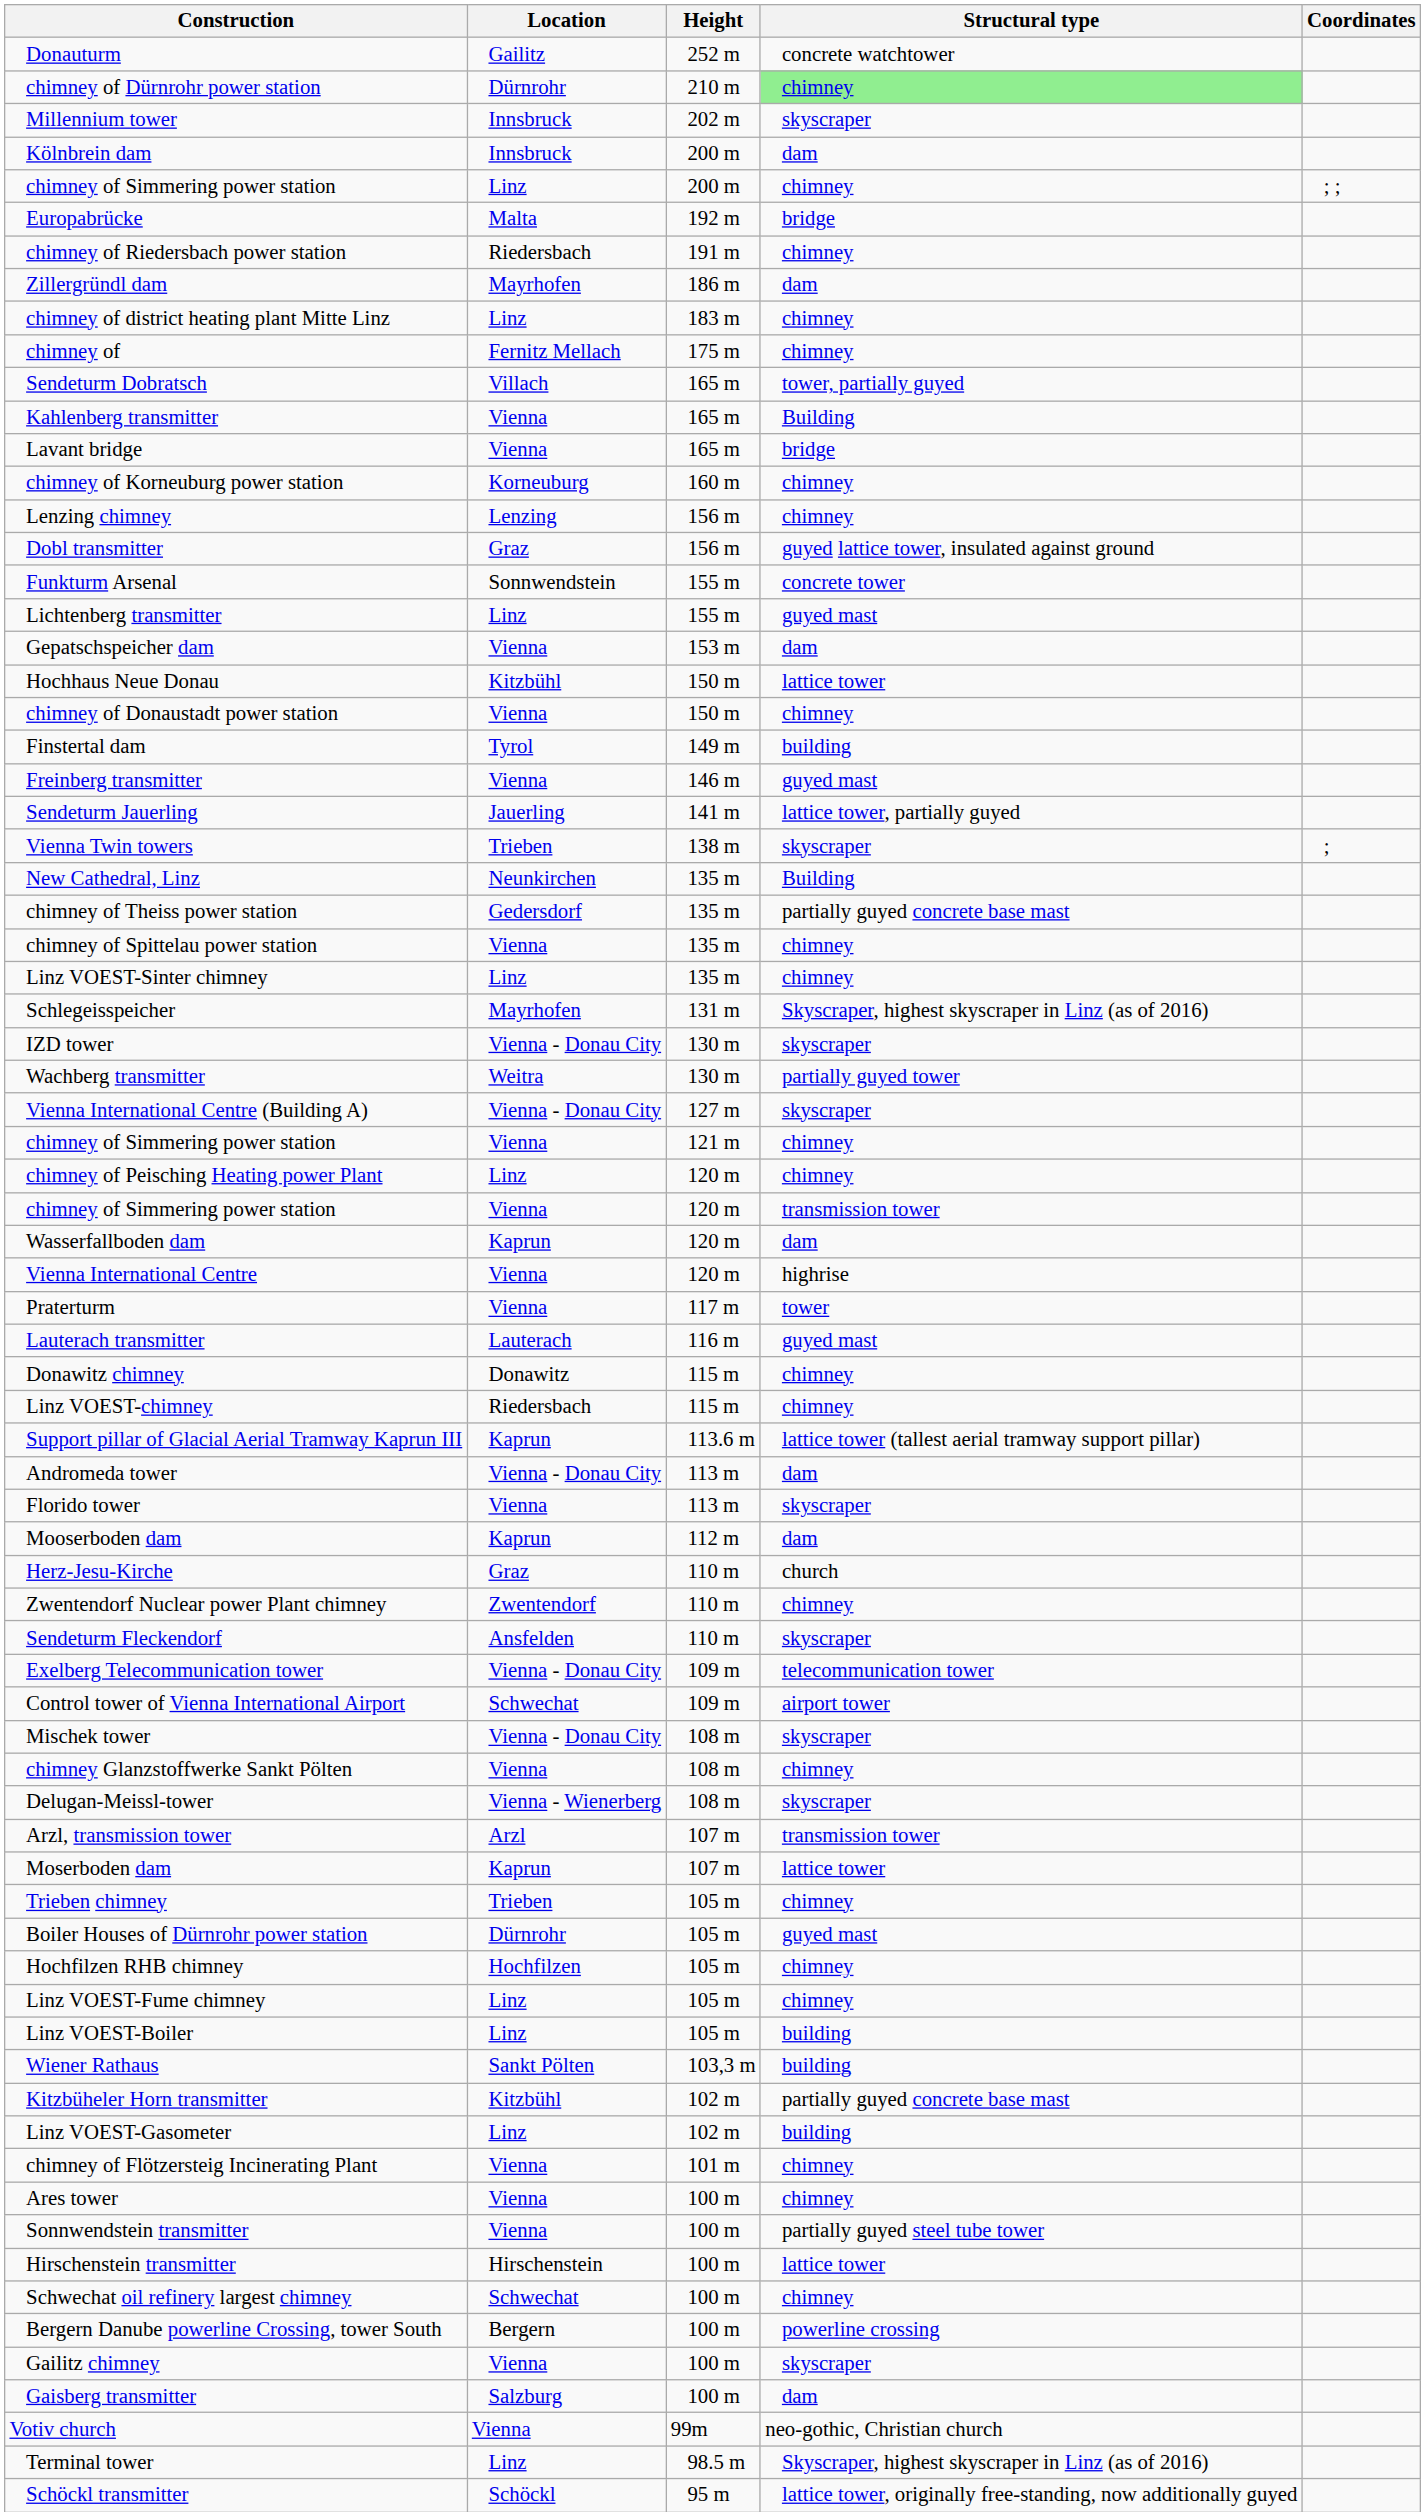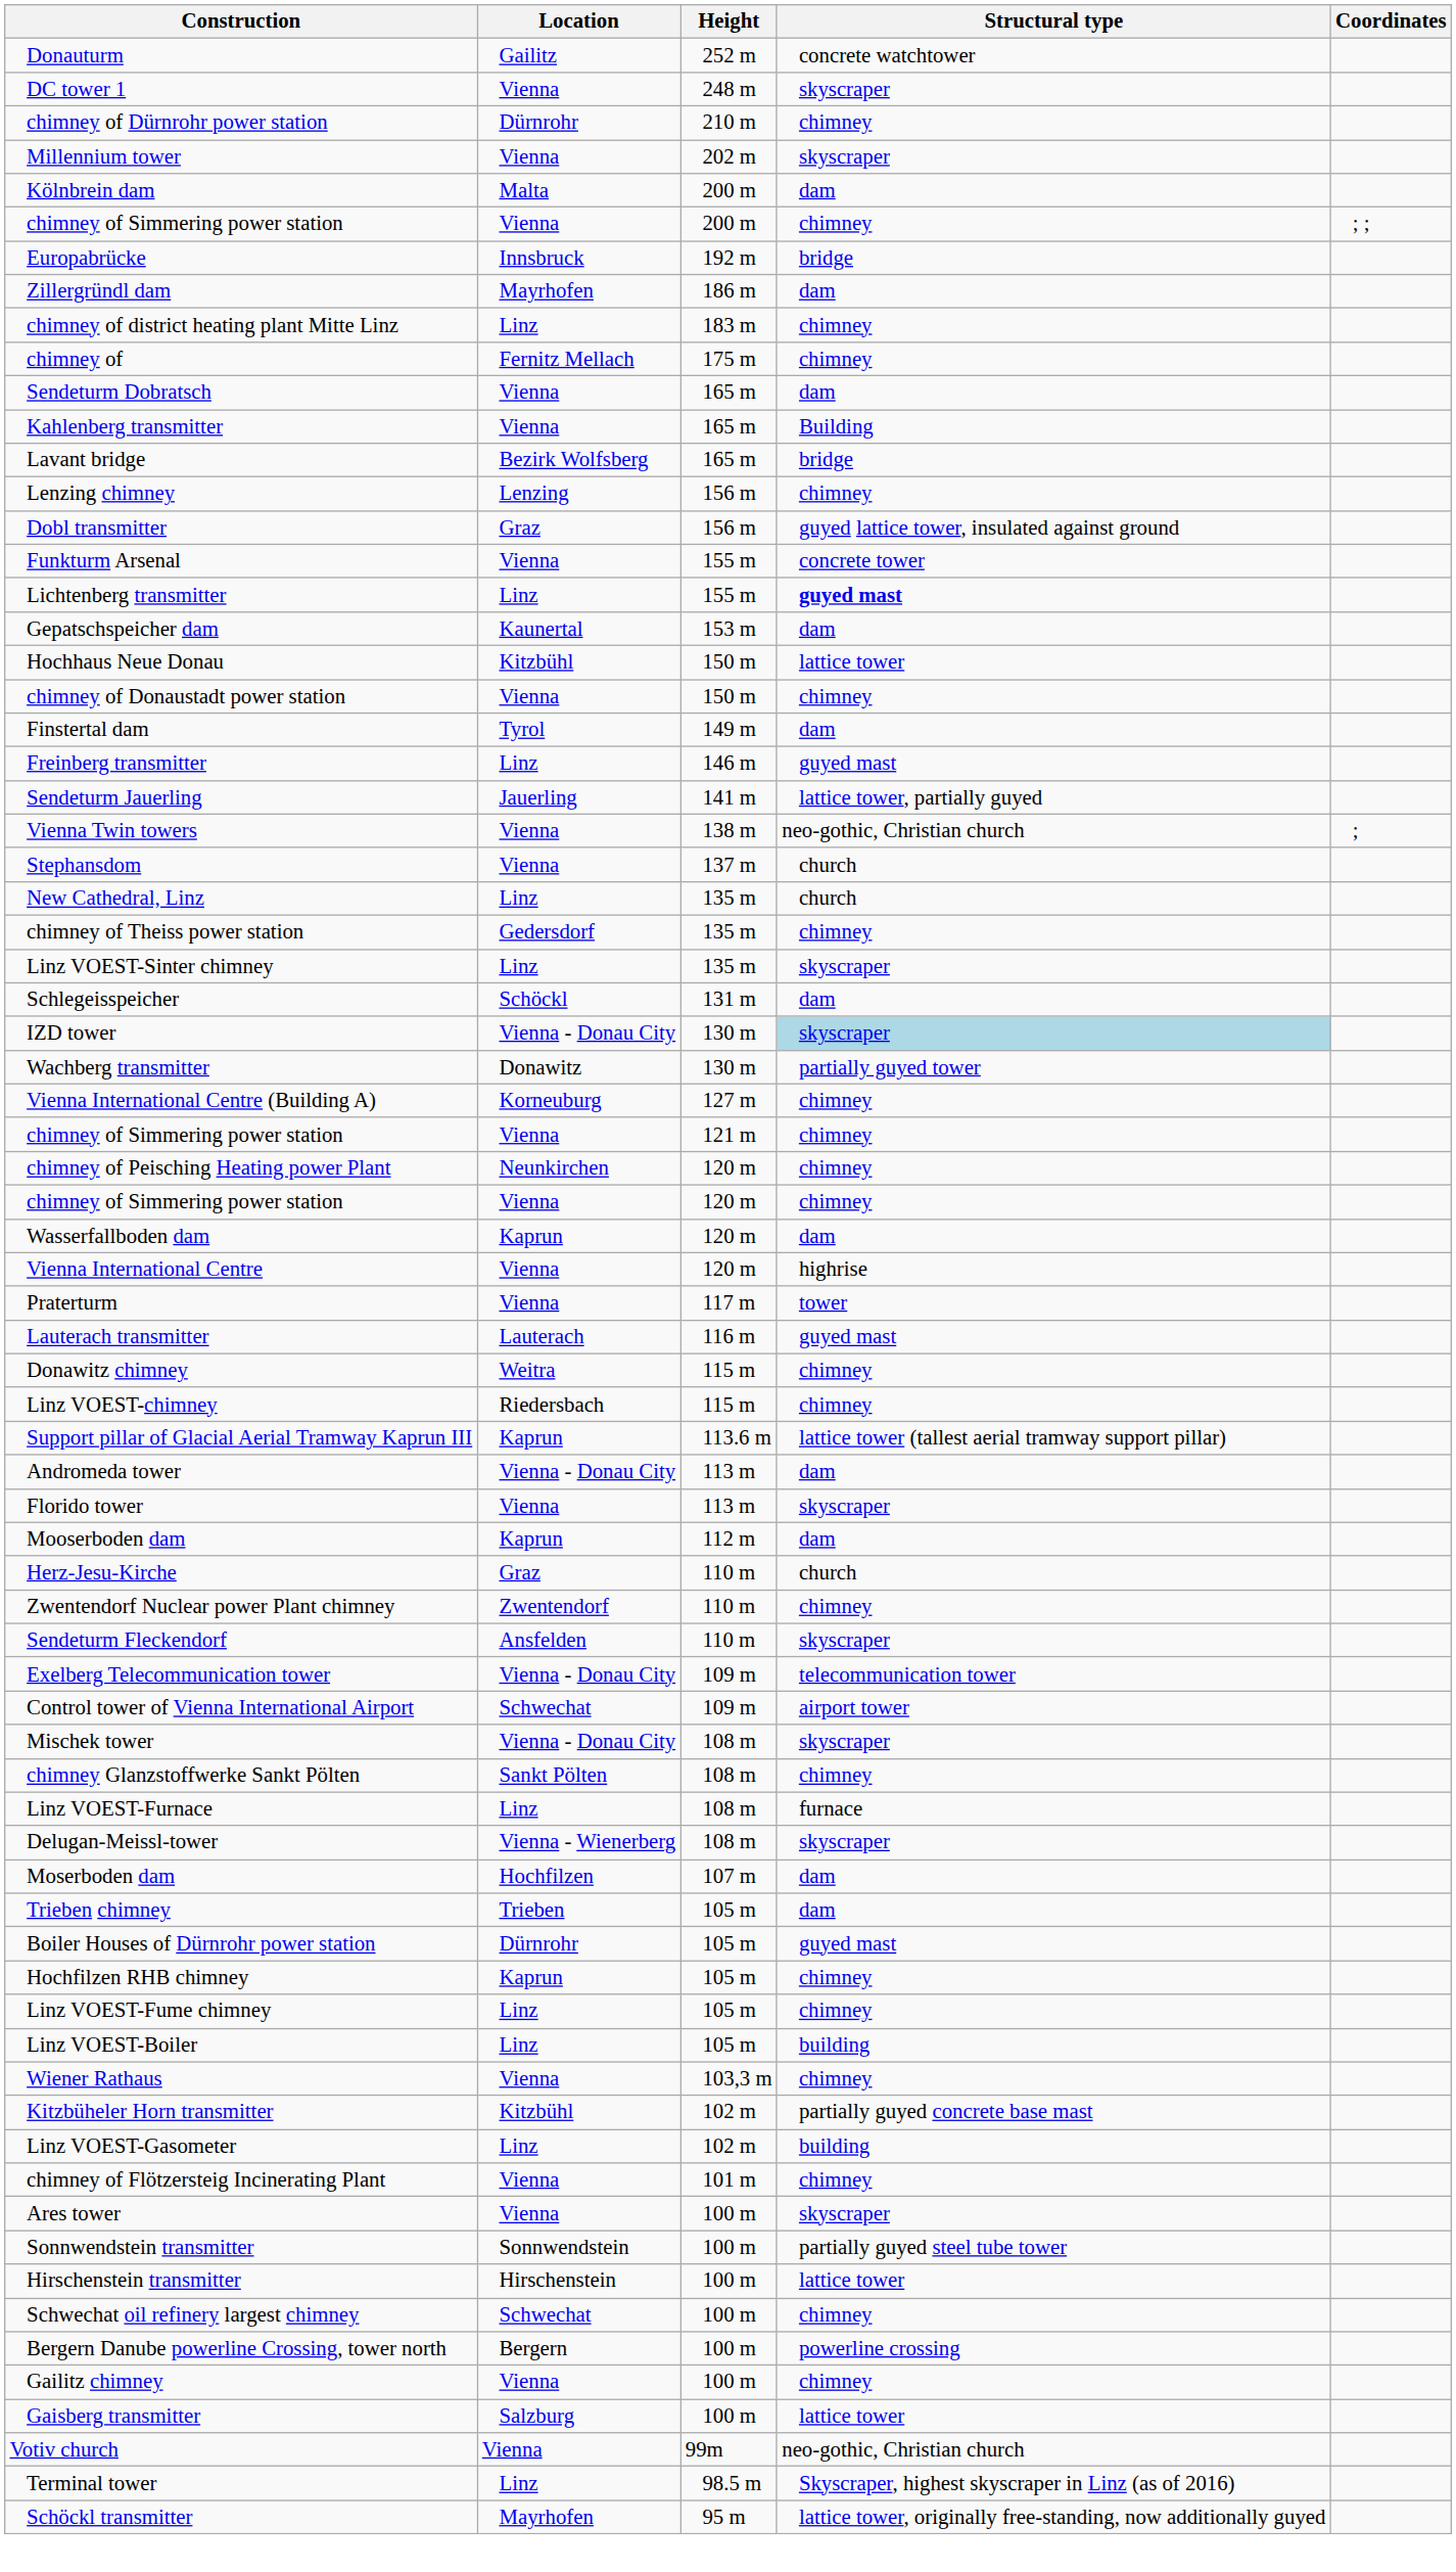+ row: DC tower 1 | Vienna | 248 m | skyscraper
chimney of Dürnrohr power station | Structural type: lightgreen background -> no background
Millennium tower | Location: Innsbruck -> Vienna
Kölnbrein dam | Location: Innsbruck -> Malta
chimney of Simmering power station / 200 m | Location: Linz -> Vienna
Europabrücke | Location: Malta -> Innsbruck
- row: chimney of Riedersbach power station | Riedersbach | 191 m | chimney
Sendeturm Dobratsch | Location: Villach -> Vienna
Sendeturm Dobratsch | Structural type: tower, partially guyed -> dam
Lavant bridge | Location: Vienna -> Bezirk Wolfsberg
- row: chimney of Korneuburg power station | Korneuburg | 160 m | chimney
Funkturm Arsenal | Location: Sonnwendstein -> Vienna
Lichtenberg transmitter | Structural type: normal -> bold
Gepatschspeicher dam | Location: Vienna -> Kaunertal
Finstertal dam | Structural type: building -> dam
Freinberg transmitter | Location: Vienna -> Linz
Vienna Twin towers | Location: Trieben -> Vienna
Vienna Twin towers | Structural type: skyscraper -> neo-gothic, Christian church
+ row: Stephansdom | Vienna | 137 m | church
New Cathedral, Linz | Location: Neunkirchen -> Linz
New Cathedral, Linz | Structural type: Building -> church
chimney of Theiss power station | Structural type: partially guyed concrete base mast -> chimney
- row: chimney of Spittelau power station | Vienna | 135 m | chimney
Linz VOEST-Sinter chimney | Structural type: chimney -> skyscraper
Schlegeisspeicher | Location: Mayrhofen -> Schöckl
Schlegeisspeicher | Structural type: Skyscraper, highest skyscraper in Linz (as of 2016) -> dam
IZD tower | Structural type: no background -> lightblue background
Wachberg transmitter | Location: Weitra -> Donawitz
Vienna International Centre (Building A) | Location: Vienna - Donau City -> Korneuburg
Vienna International Centre (Building A) | Structural type: skyscraper -> chimney
chimney of Peisching Heating power Plant | Location: Linz -> Neunkirchen
chimney of Simmering power station / 120 m | Structural type: transmission tower -> chimney
Donawitz chimney | Location: Donawitz -> Weitra
chimney Glanzstoffwerke Sankt Pölten | Location: Vienna -> Sankt Pölten
+ row: Linz VOEST-Furnace | Linz | 108 m | furnace
- row: Arzl, transmission tower | Arzl | 107 m | transmission tower
Moserboden dam | Location: Kaprun -> Hochfilzen
Moserboden dam | Structural type: lattice tower -> dam
Trieben chimney | Structural type: chimney -> dam
Hochfilzen RHB chimney | Location: Hochfilzen -> Kaprun
Wiener Rathaus | Location: Sankt Pölten -> Vienna
Wiener Rathaus | Structural type: building -> chimney
Ares tower | Structural type: chimney -> skyscraper
Sonnwendstein transmitter | Location: Vienna -> Sonnwendstein
- row: Bergern Danube powerline Crossing, tower South | Bergern | 100 m | powerline crossing
+ row: Bergern Danube powerline Crossing, tower north | Bergern | 100 m | powerline crossing
Gailitz chimney | Structural type: skyscraper -> chimney
Gaisberg transmitter | Structural type: dam -> lattice tower
Schöckl transmitter | Location: Schöckl -> Mayrhofen
